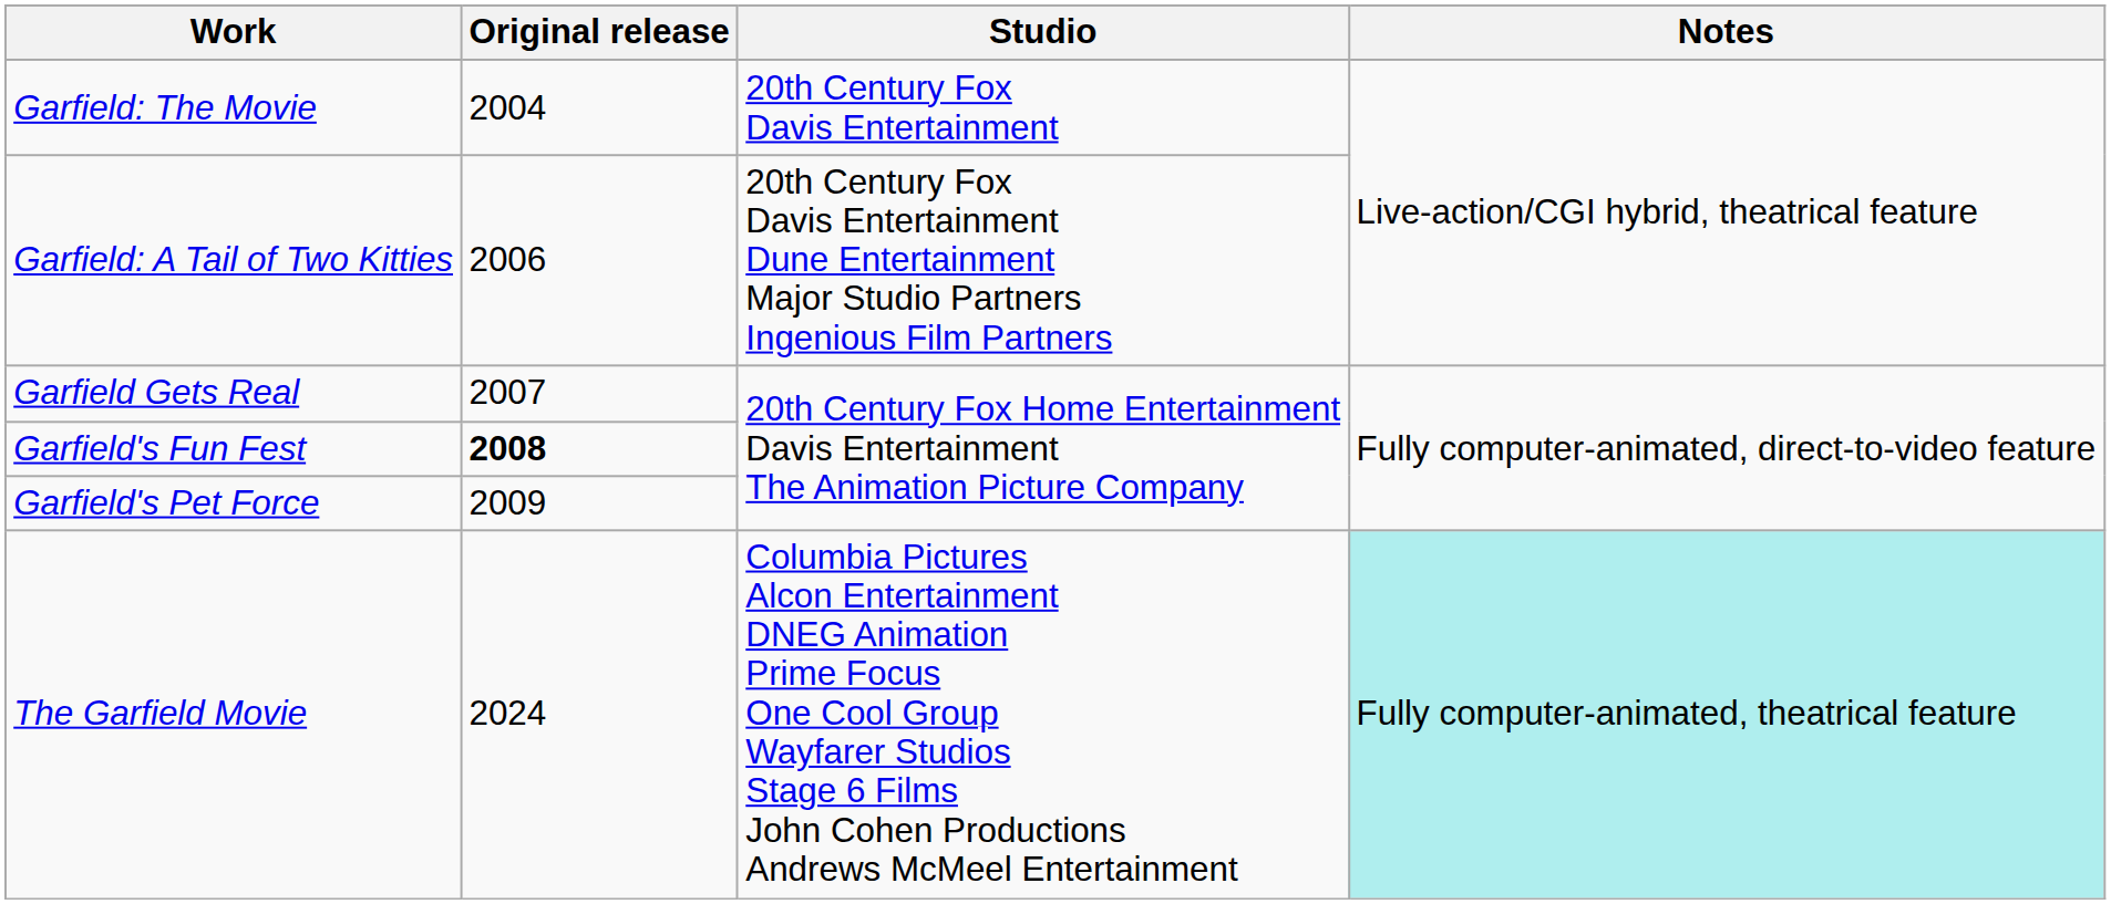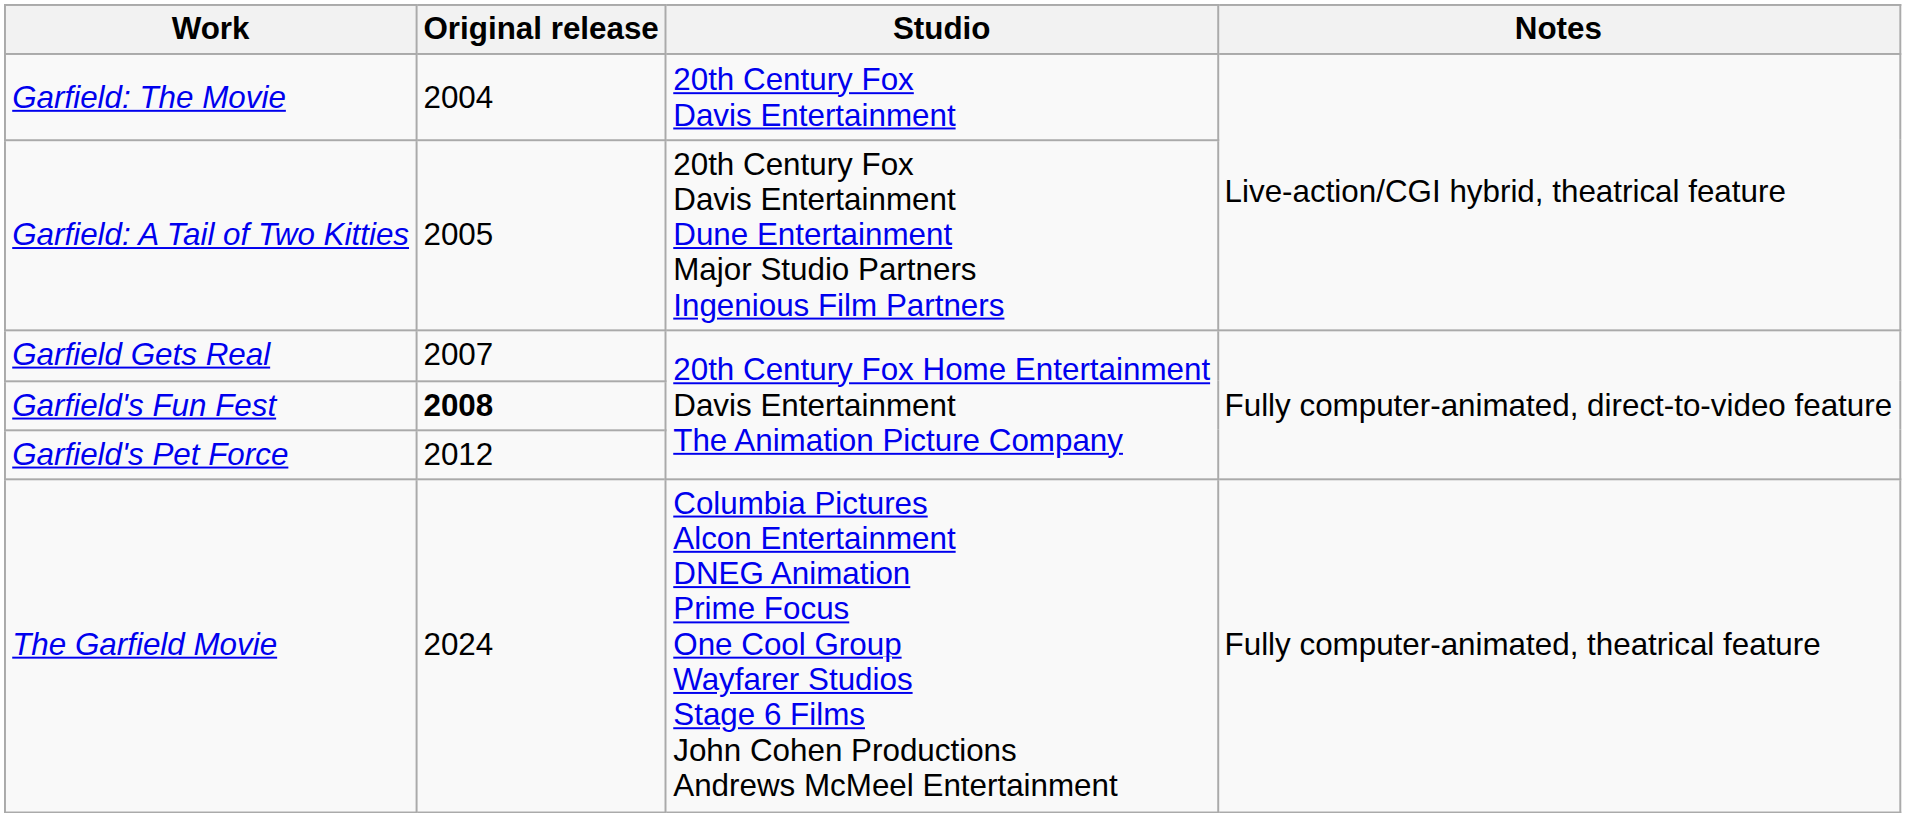Garfield: A Tail of Two Kitties | Original release: 2006 -> 2005
Garfield's Pet Force | Original release: 2009 -> 2012
The Garfield Movie | Notes: paleturquoise background -> no background
